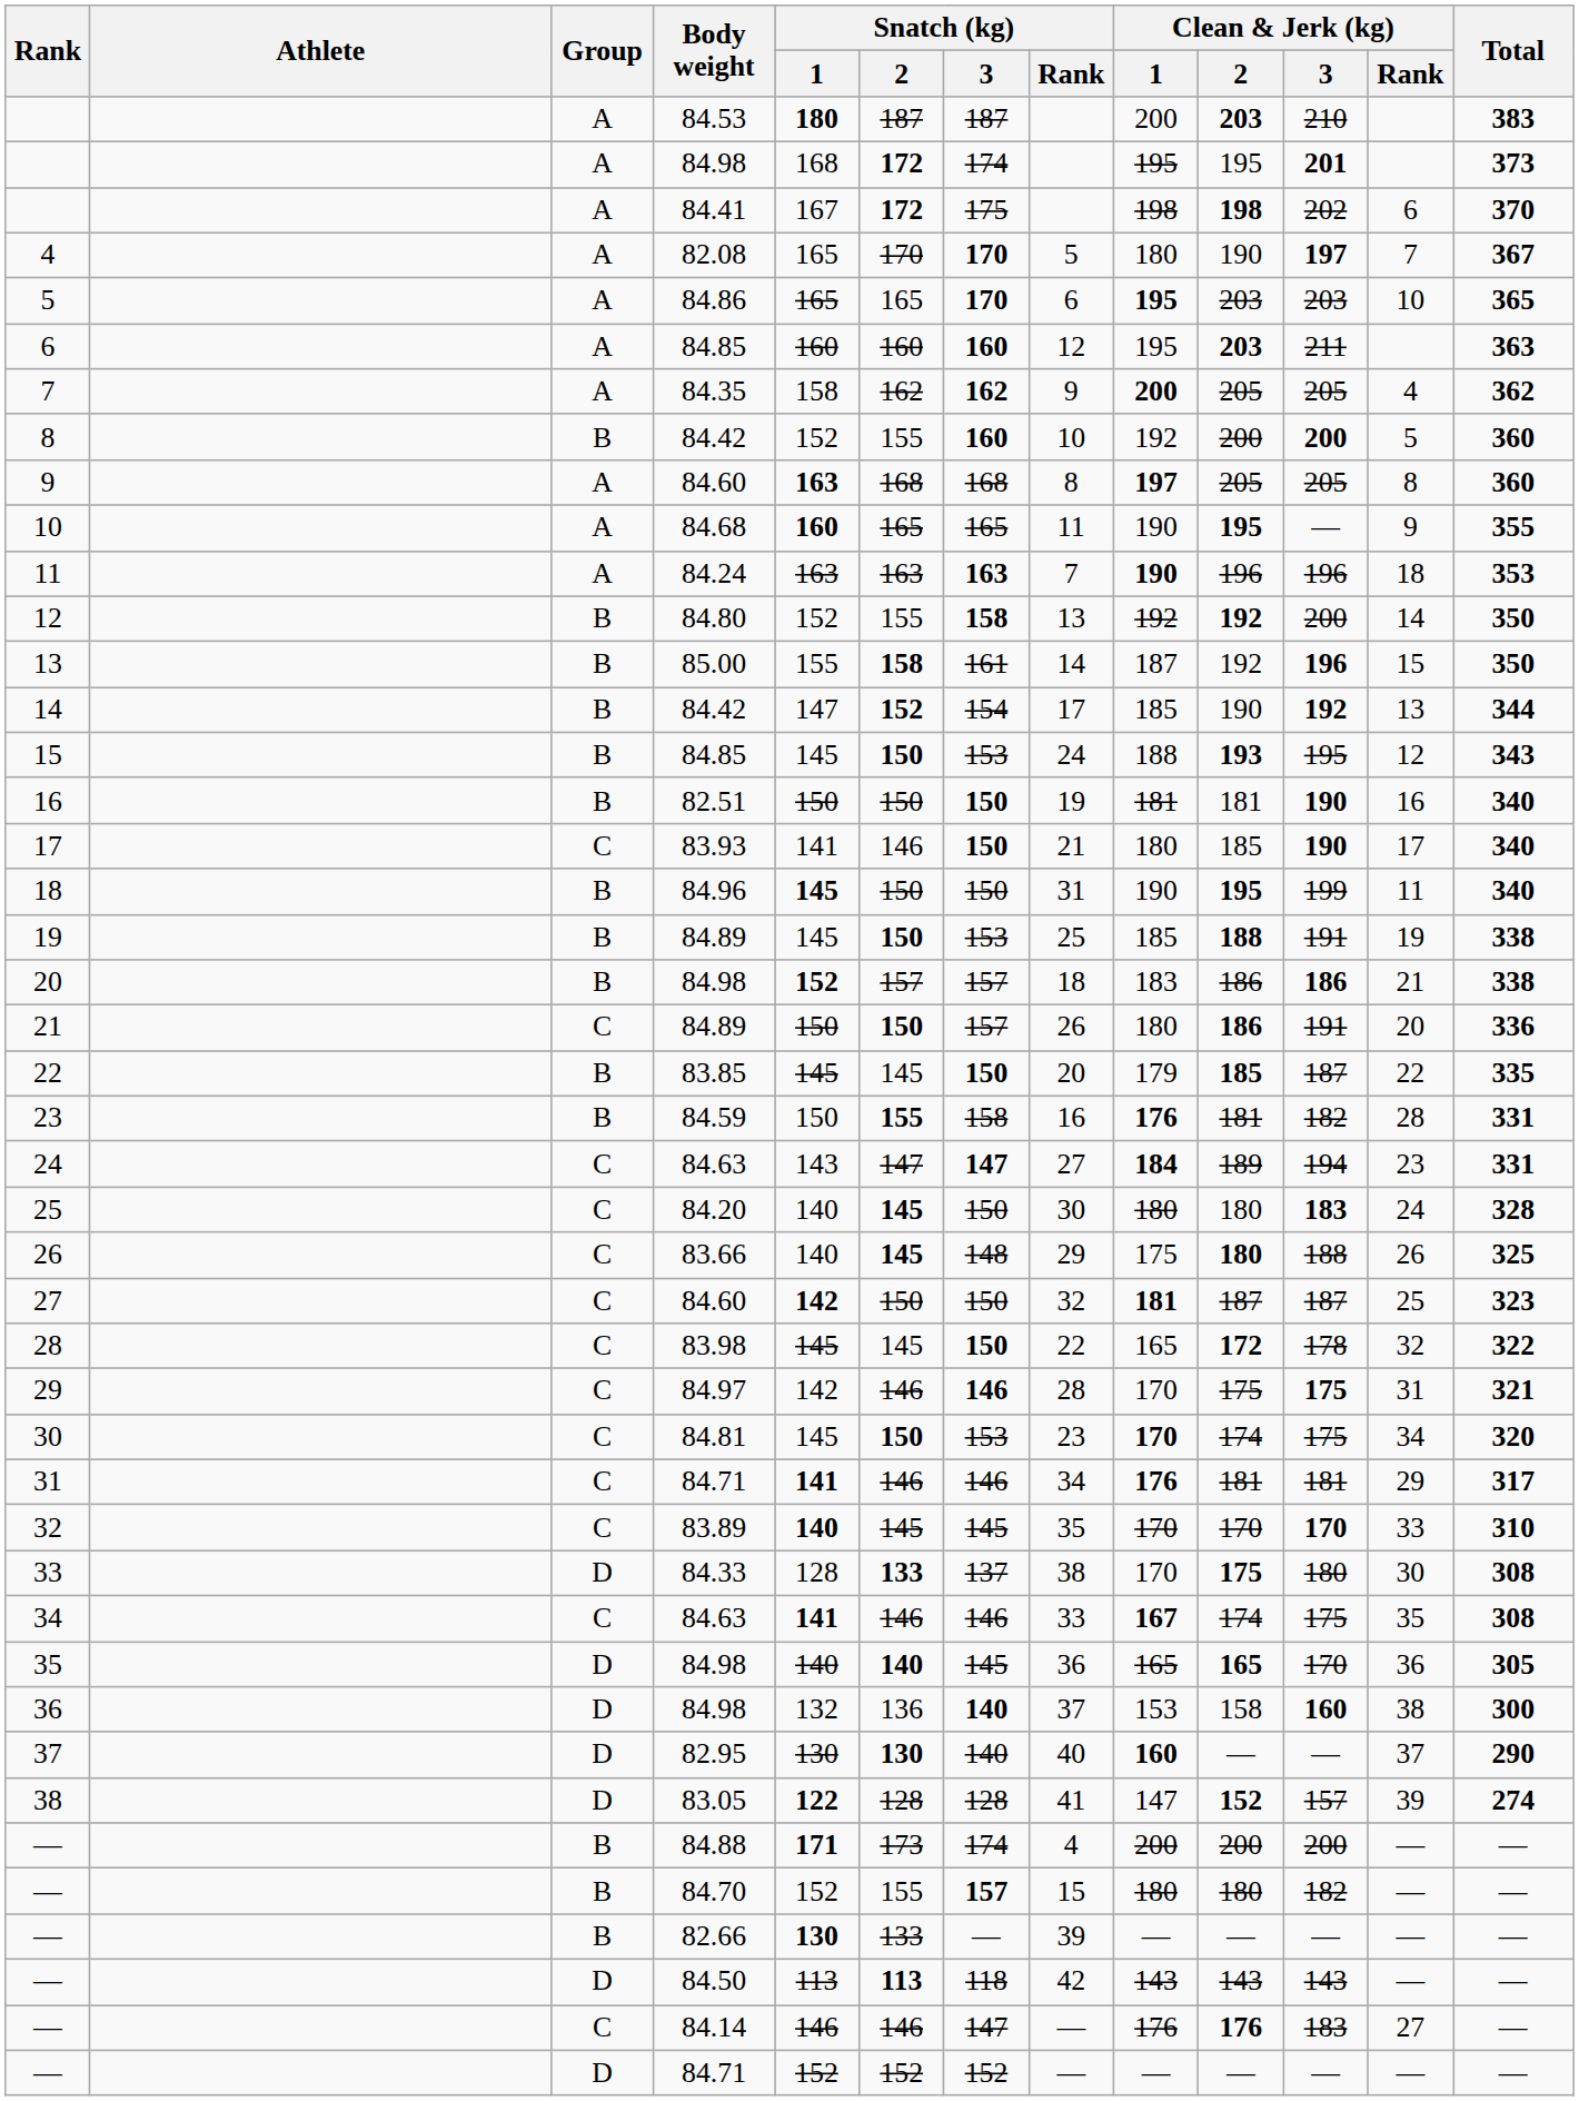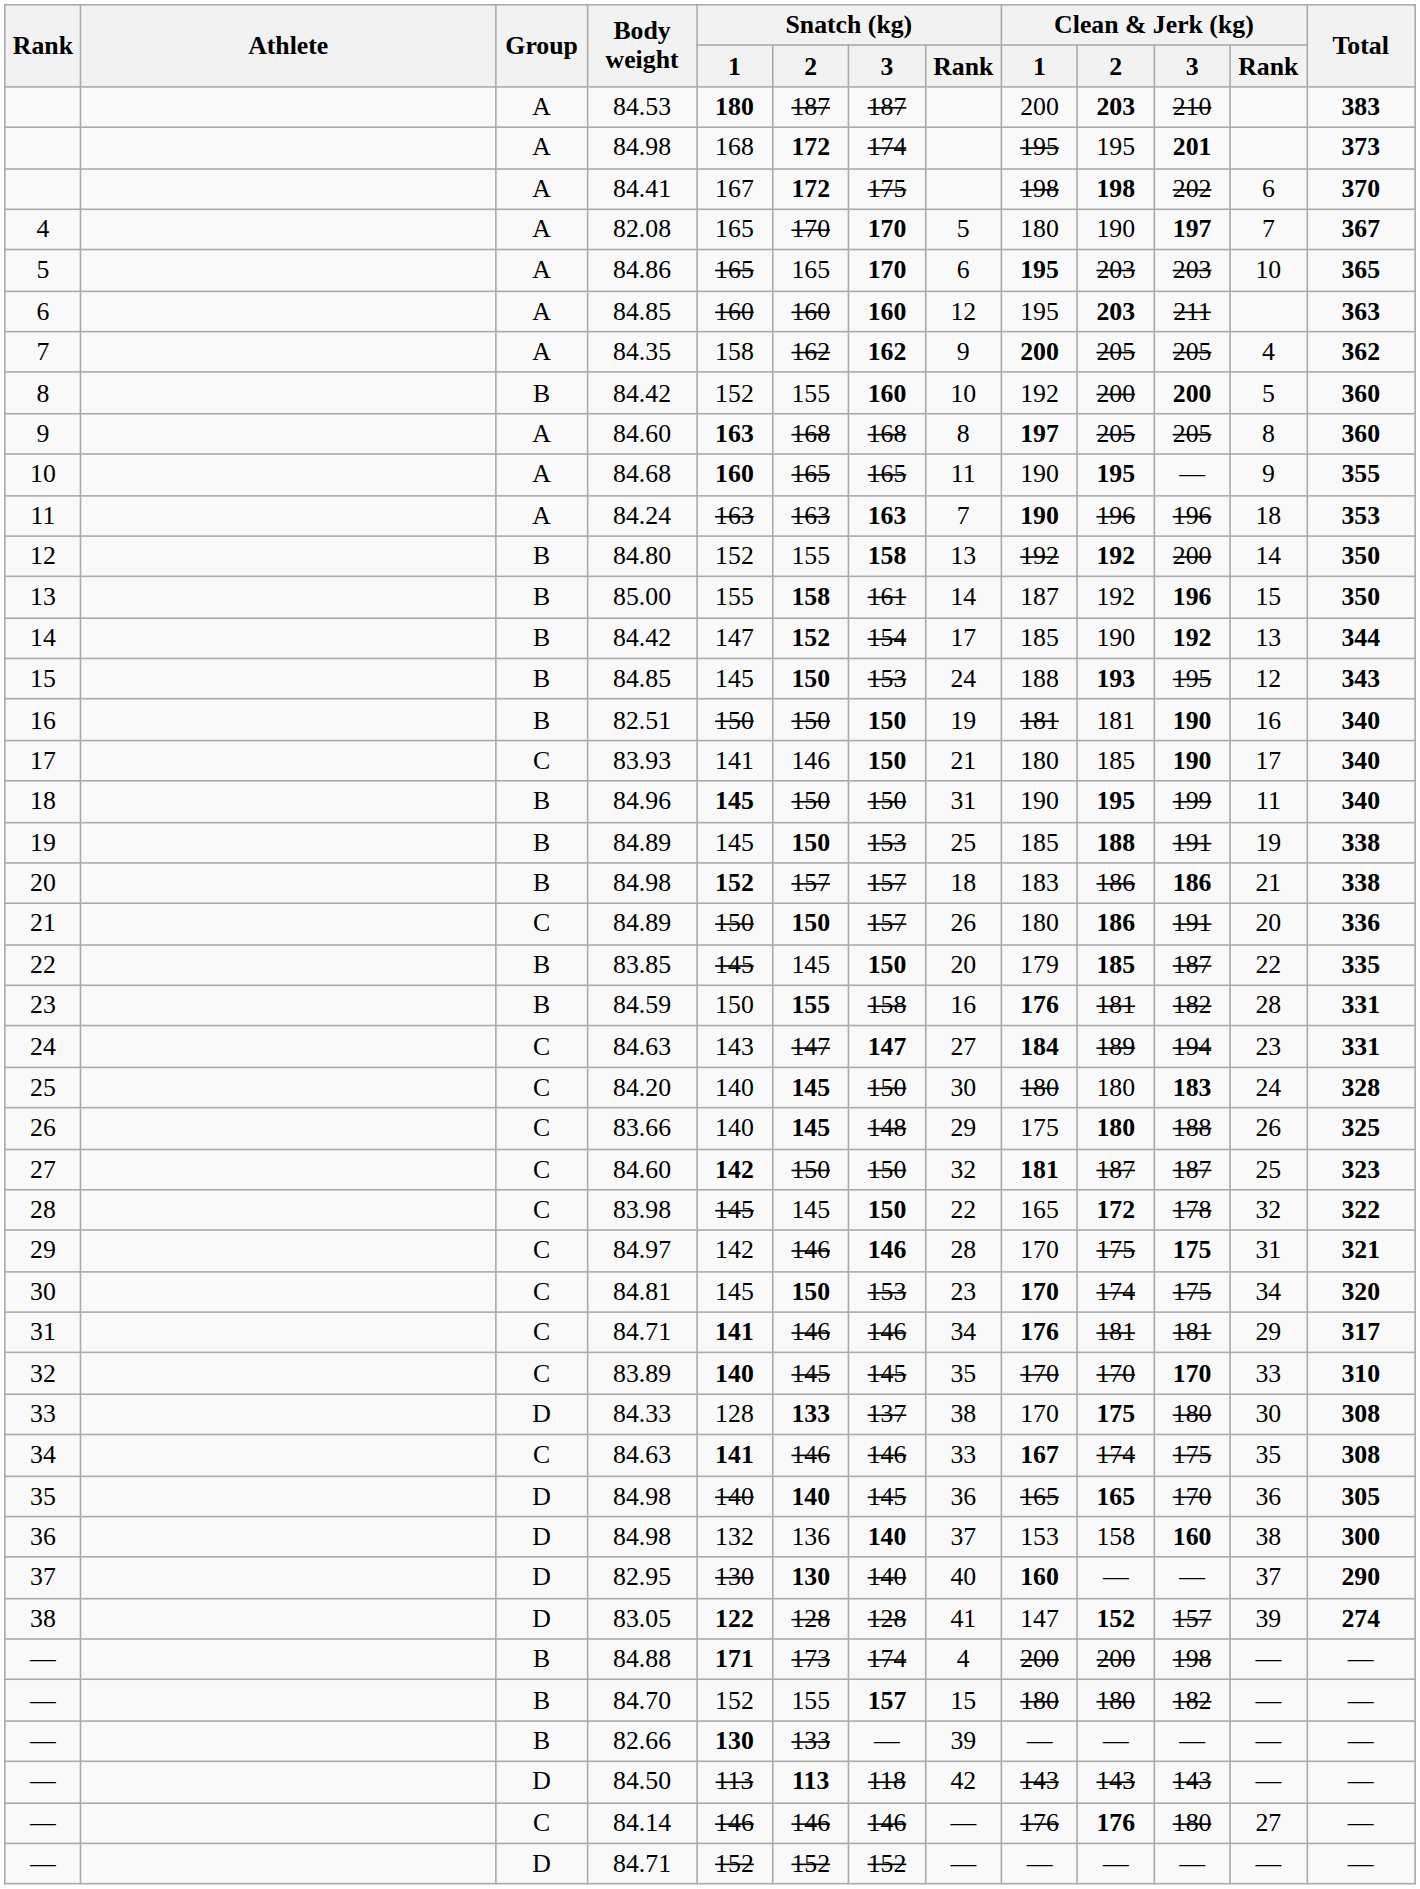— / 84.88 | Clean & Jerk (kg) / 3: 200 -> 198
— / 84.14 | Snatch (kg) / 3: 147 -> 146
— / 84.14 | Clean & Jerk (kg) / 3: 183 -> 180
